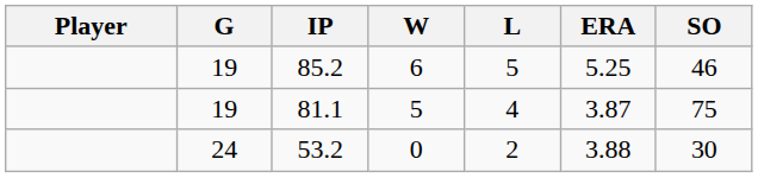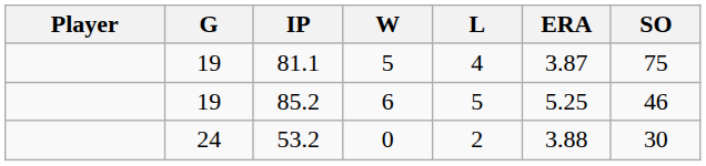rows swapped: 85.2 <-> 81.1
